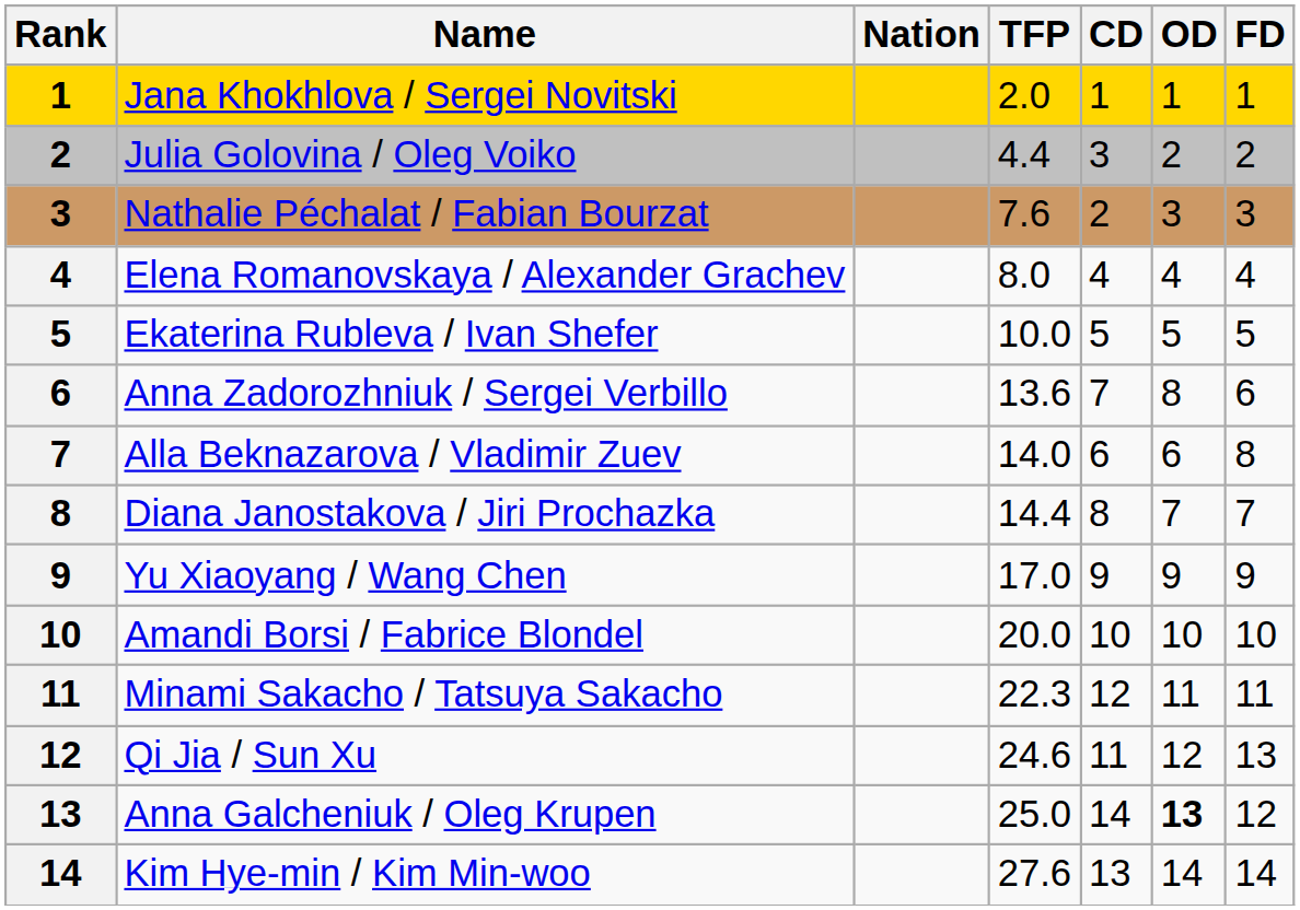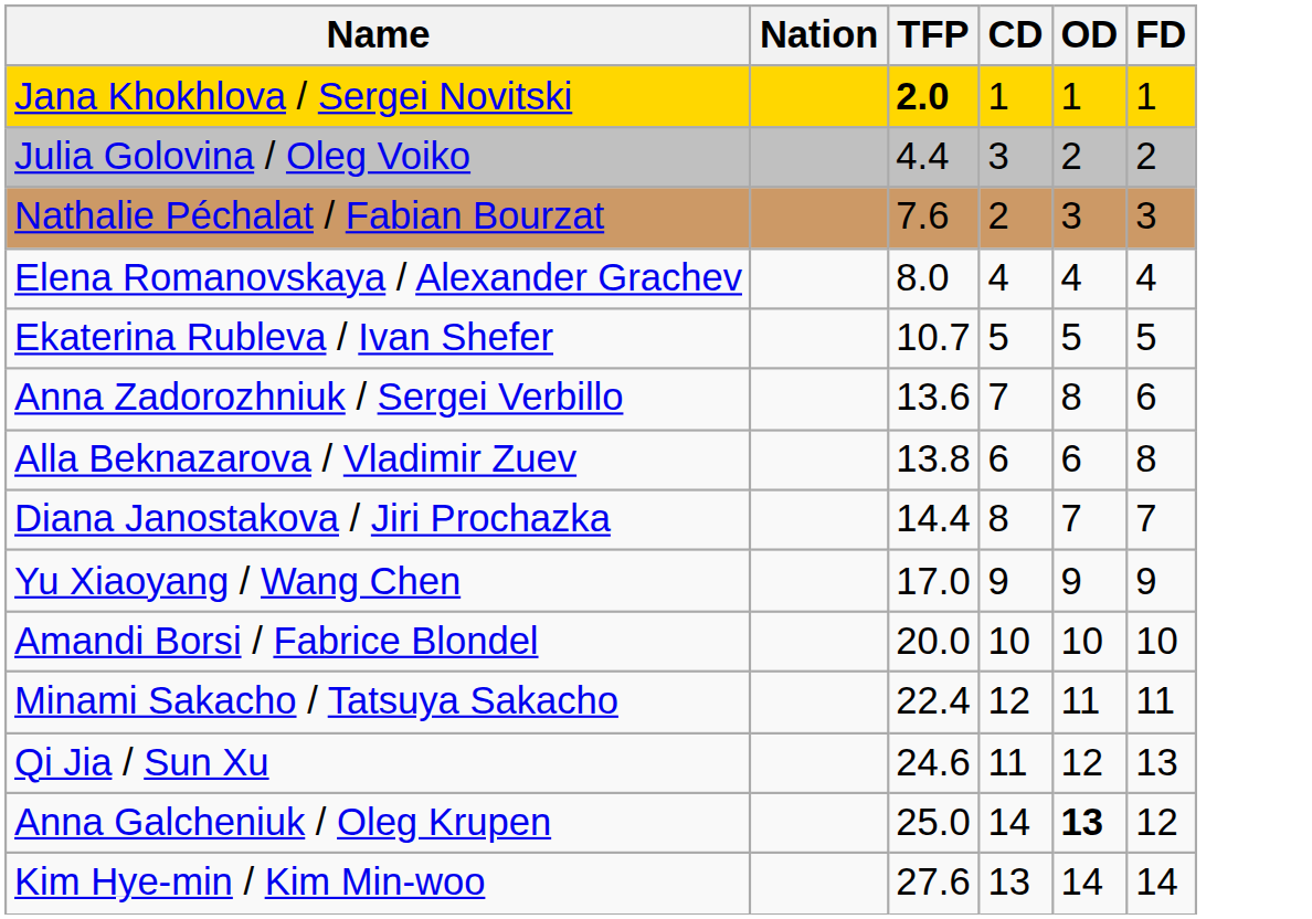- column: Rank | 1 | 2 | 3 | 4 | 5 | 6 | 7 | 8 | 9 | 10 | 11 | 12 | 13 | 14
Jana Khokhlova / Sergei Novitski | TFP: normal -> bold
Ekaterina Rubleva / Ivan Shefer | TFP: 10.0 -> 10.7
Alla Beknazarova / Vladimir Zuev | TFP: 14.0 -> 13.8
Minami Sakacho / Tatsuya Sakacho | TFP: 22.3 -> 22.4
